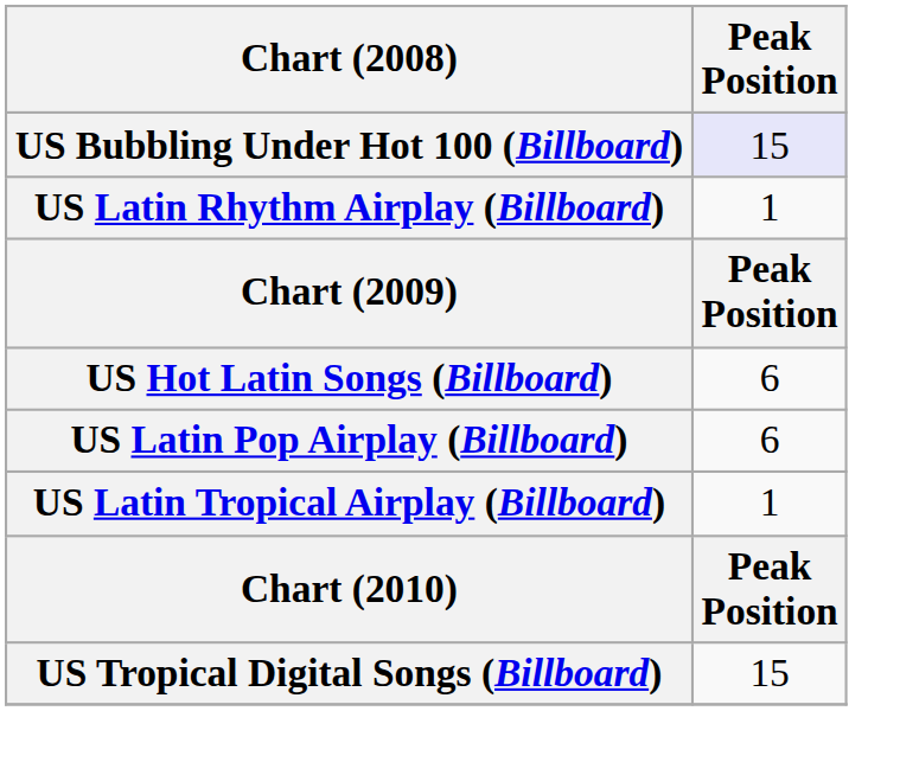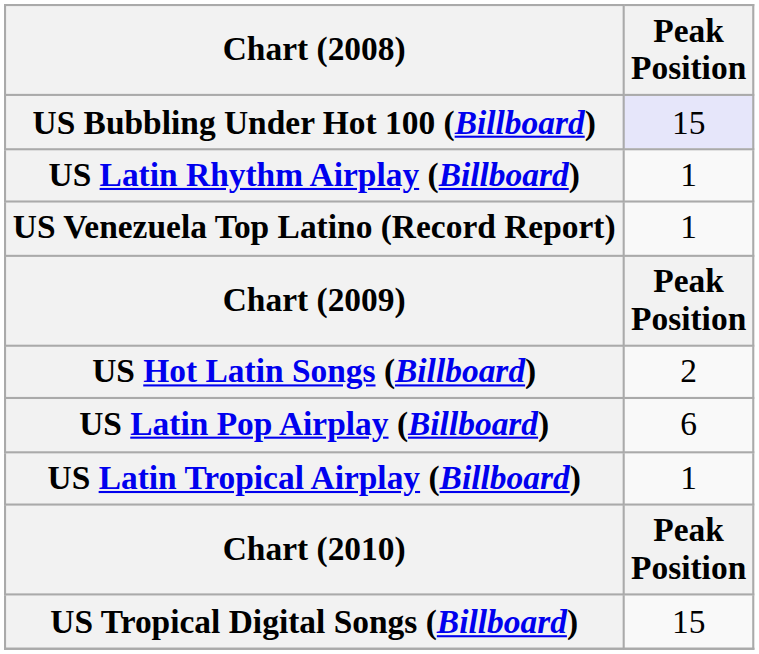+ row: US Venezuela Top Latino (Record Report) | 1
US Hot Latin Songs (Billboard) | Peak Position: 6 -> 2
